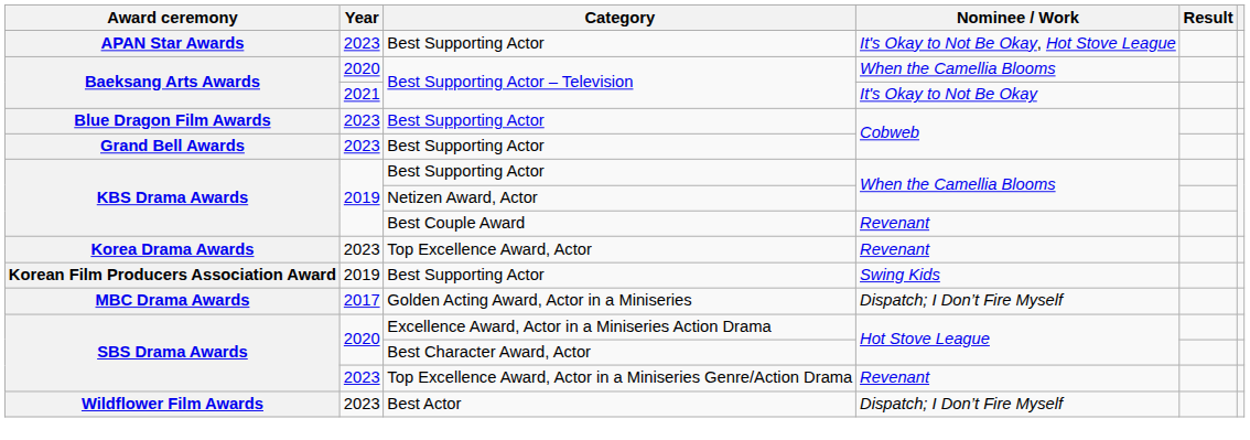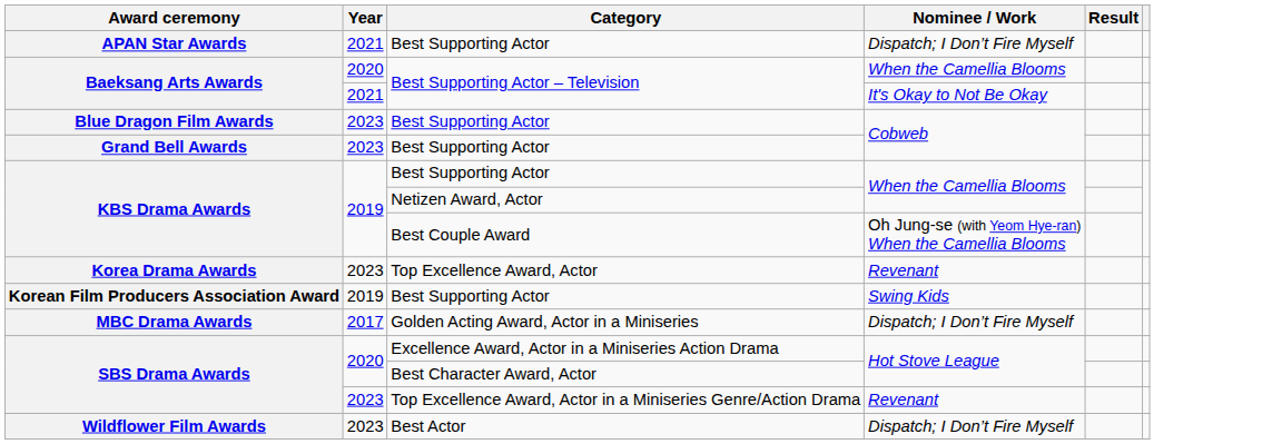APAN Star Awards | Year: 2023 -> 2021
APAN Star Awards | Nominee / Work: It's Okay to Not Be Okay, Hot Stove League -> Dispatch; I Don’t Fire Myself
KBS Drama Awards / Best Couple Award | Nominee / Work: Revenant -> Oh Jung-se (with Yeom Hye-ran) When the Camellia Blooms
